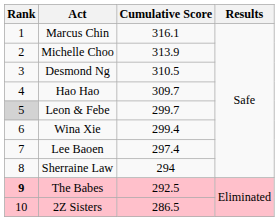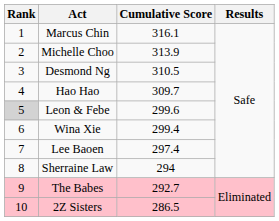Leon & Febe | Cumulative Score: 299.7 -> 299.6
The Babes | Rank: bold -> normal
The Babes | Cumulative Score: 292.5 -> 292.7
